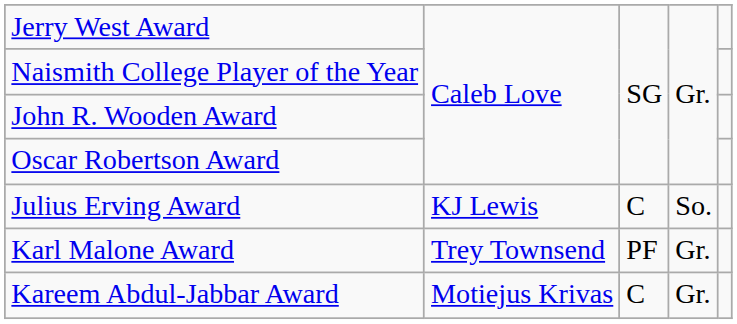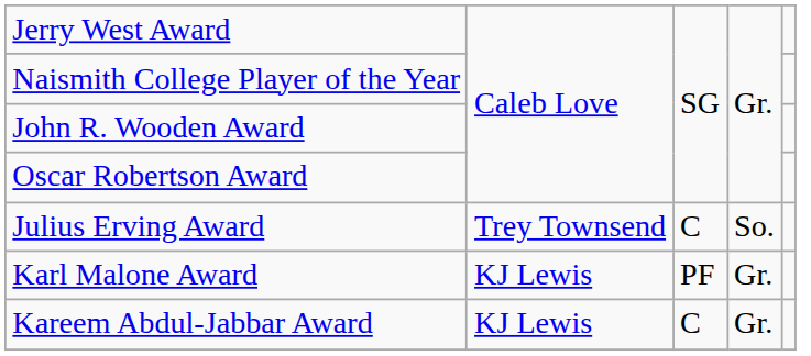Julius Erving Award | column 2: KJ Lewis -> Trey Townsend
Karl Malone Award | column 2: Trey Townsend -> KJ Lewis
Kareem Abdul-Jabbar Award | column 2: Motiejus Krivas -> KJ Lewis
